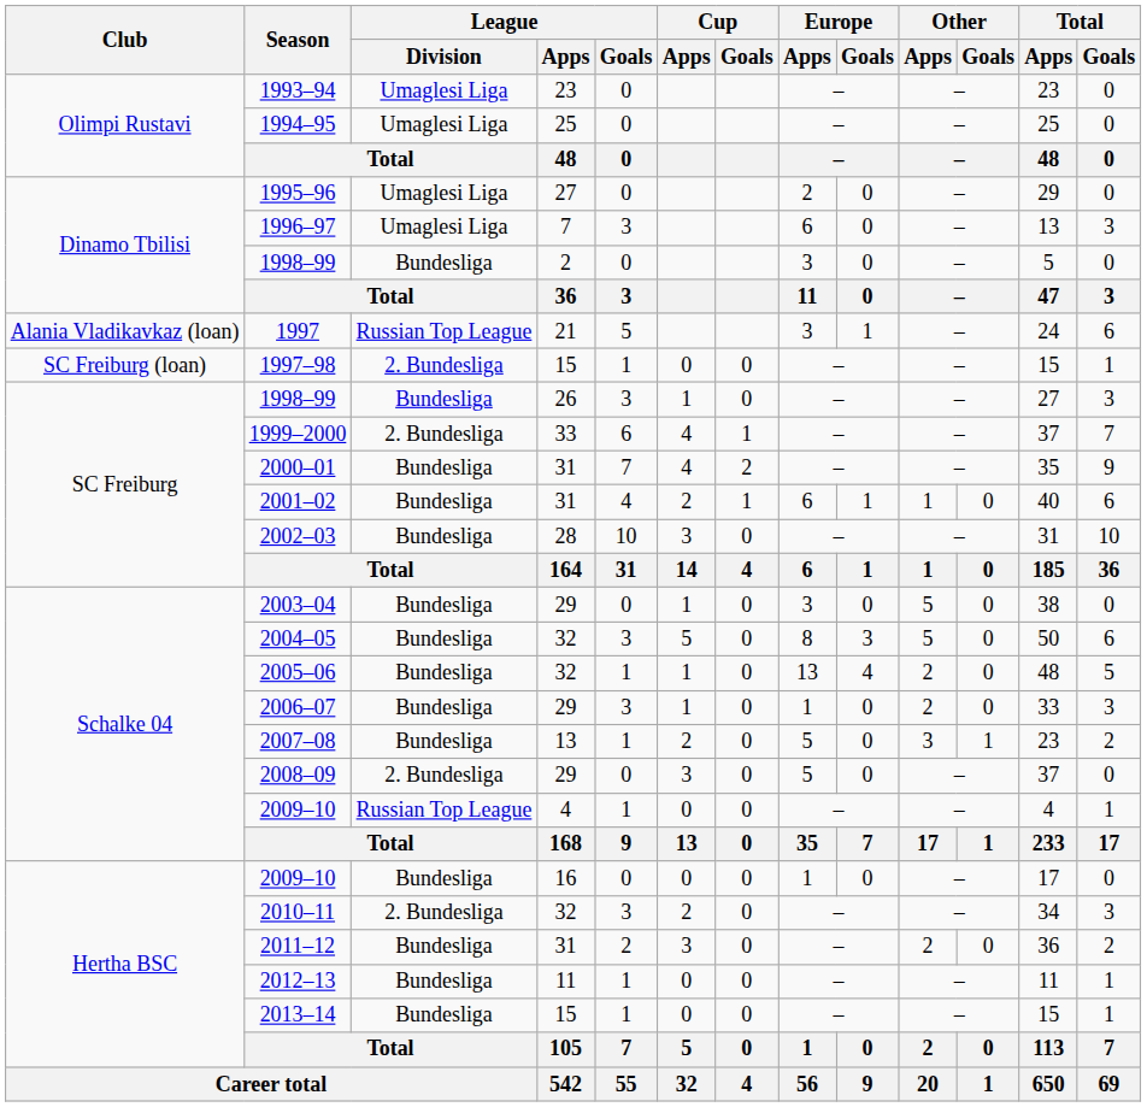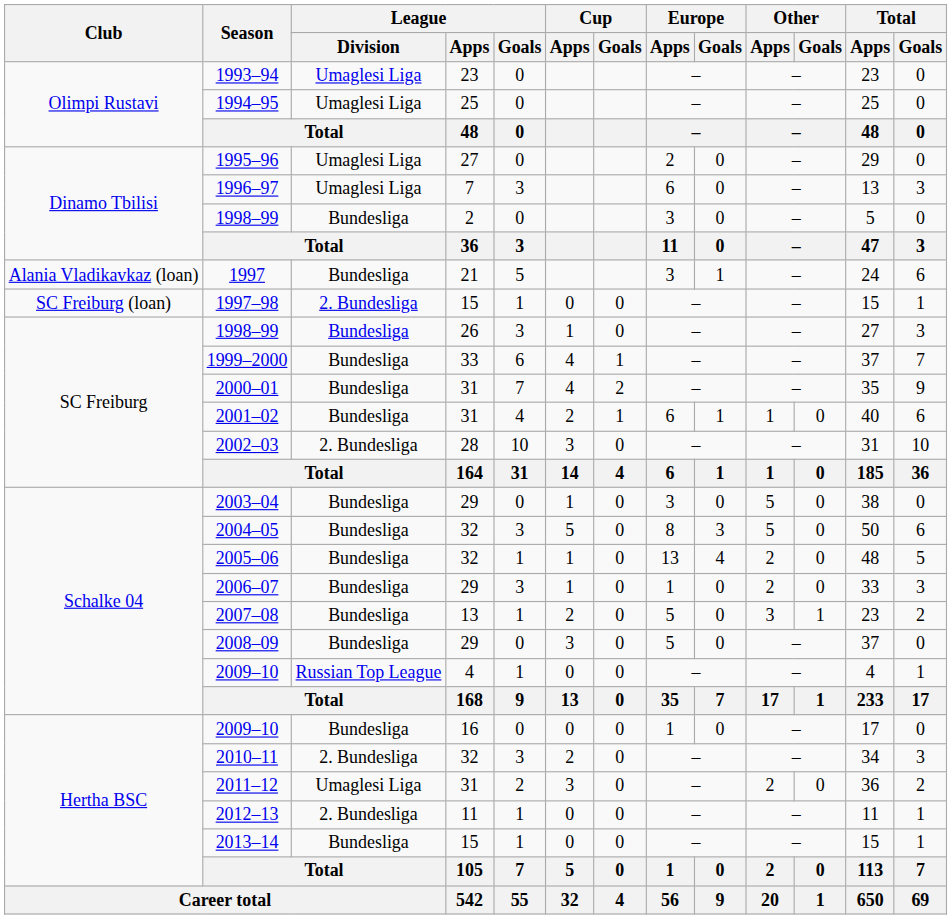1997 | League / Division: Russian Top League -> Bundesliga
1999–2000 | League / Division: 2. Bundesliga -> Bundesliga
2002–03 | League / Division: Bundesliga -> 2. Bundesliga
2008–09 | League / Division: 2. Bundesliga -> Bundesliga
2011–12 | League / Division: Bundesliga -> Umaglesi Liga
2012–13 | League / Division: Bundesliga -> 2. Bundesliga
